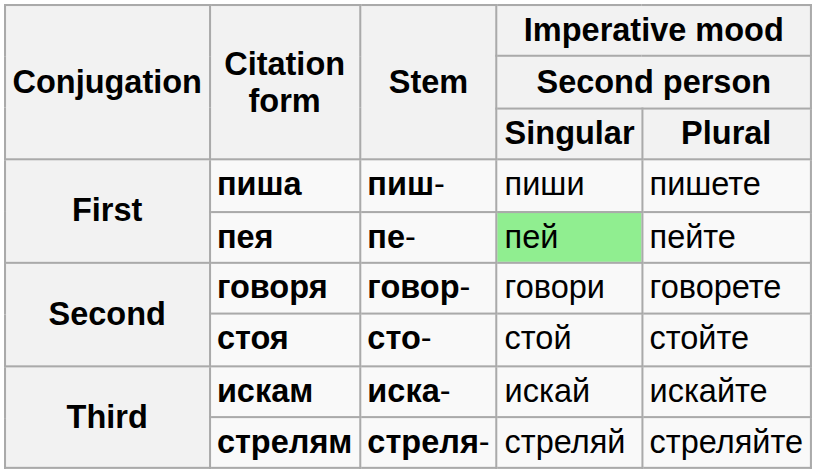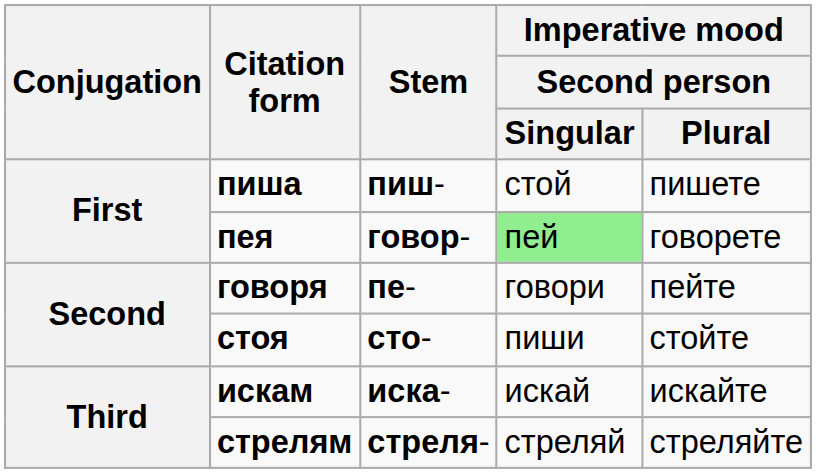пиша | Imperative mood / Second person / Singular: пиши -> стой
пея | Stem: пе- -> говор-
пея | Imperative mood / Second person / Plural: пейте -> говорете
говоря | Stem: говор- -> пе-
говоря | Imperative mood / Second person / Plural: говорете -> пейте
стоя | Imperative mood / Second person / Singular: стой -> пиши
